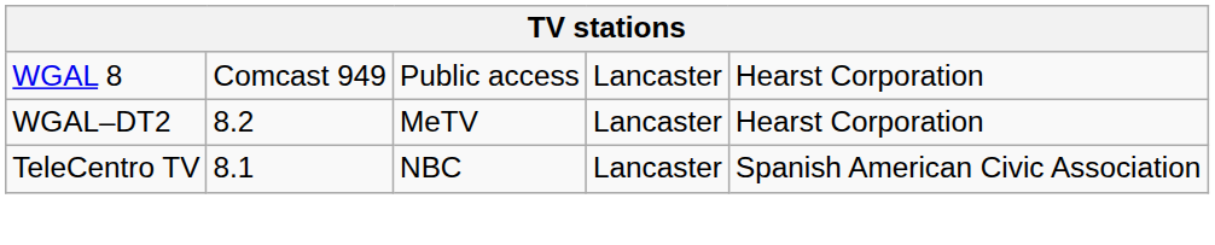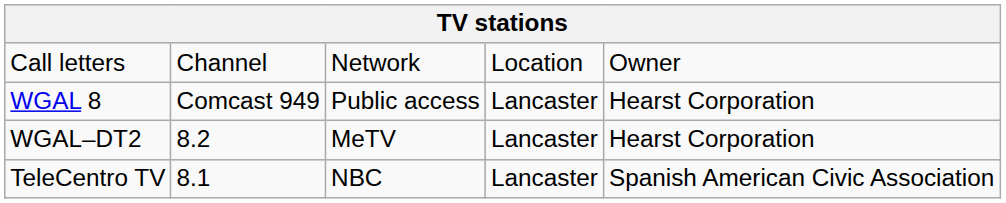+ row: Call letters | Channel | Network | Location | Owner
